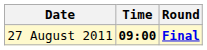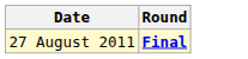- column: Time | 09:00
